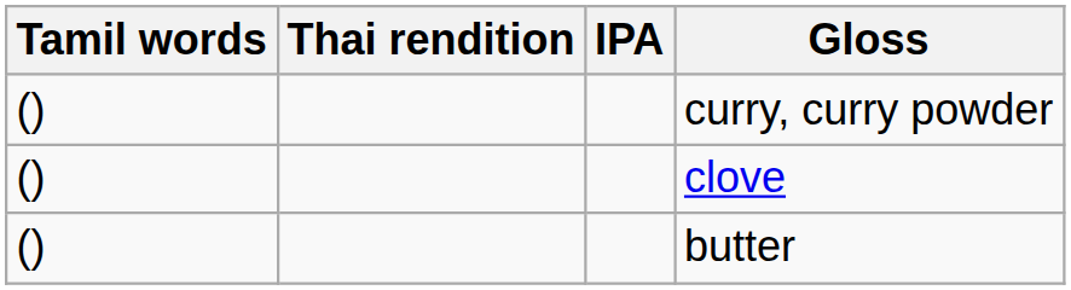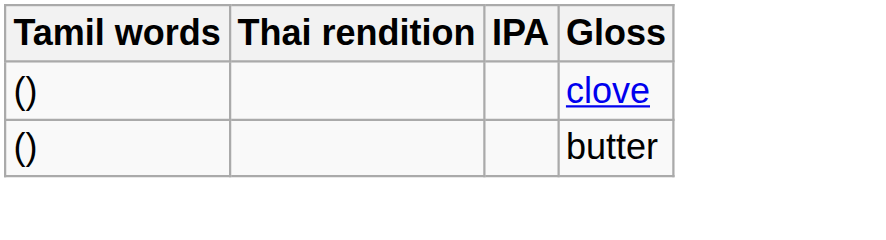- row: () | curry, curry powder
